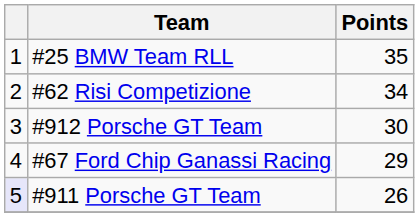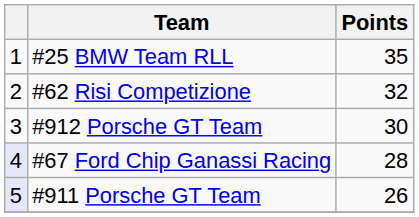#62 Risi Competizione | Points: 34 -> 32
#67 Ford Chip Ganassi Racing | column 1: no background -> lavender background
#67 Ford Chip Ganassi Racing | Points: 29 -> 28
